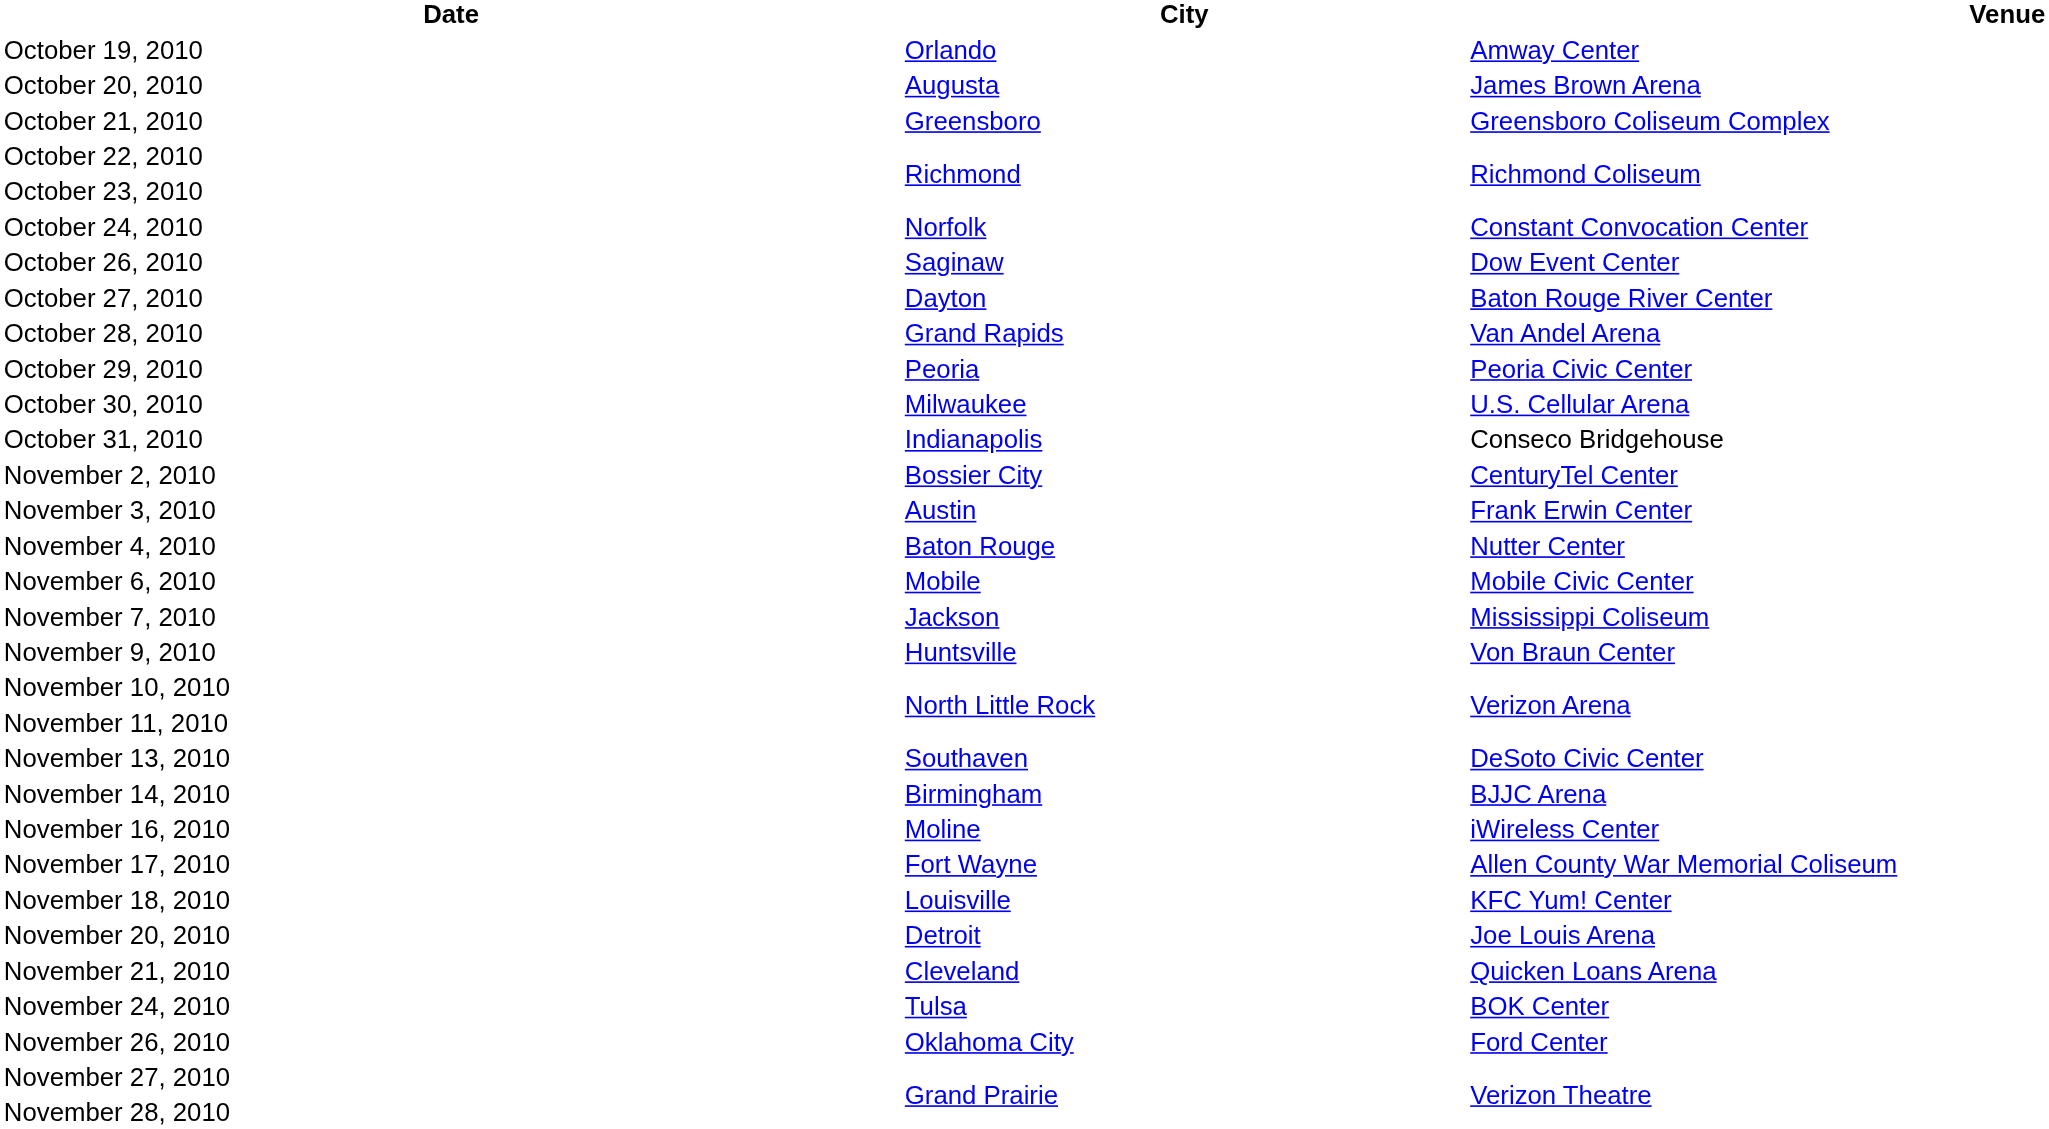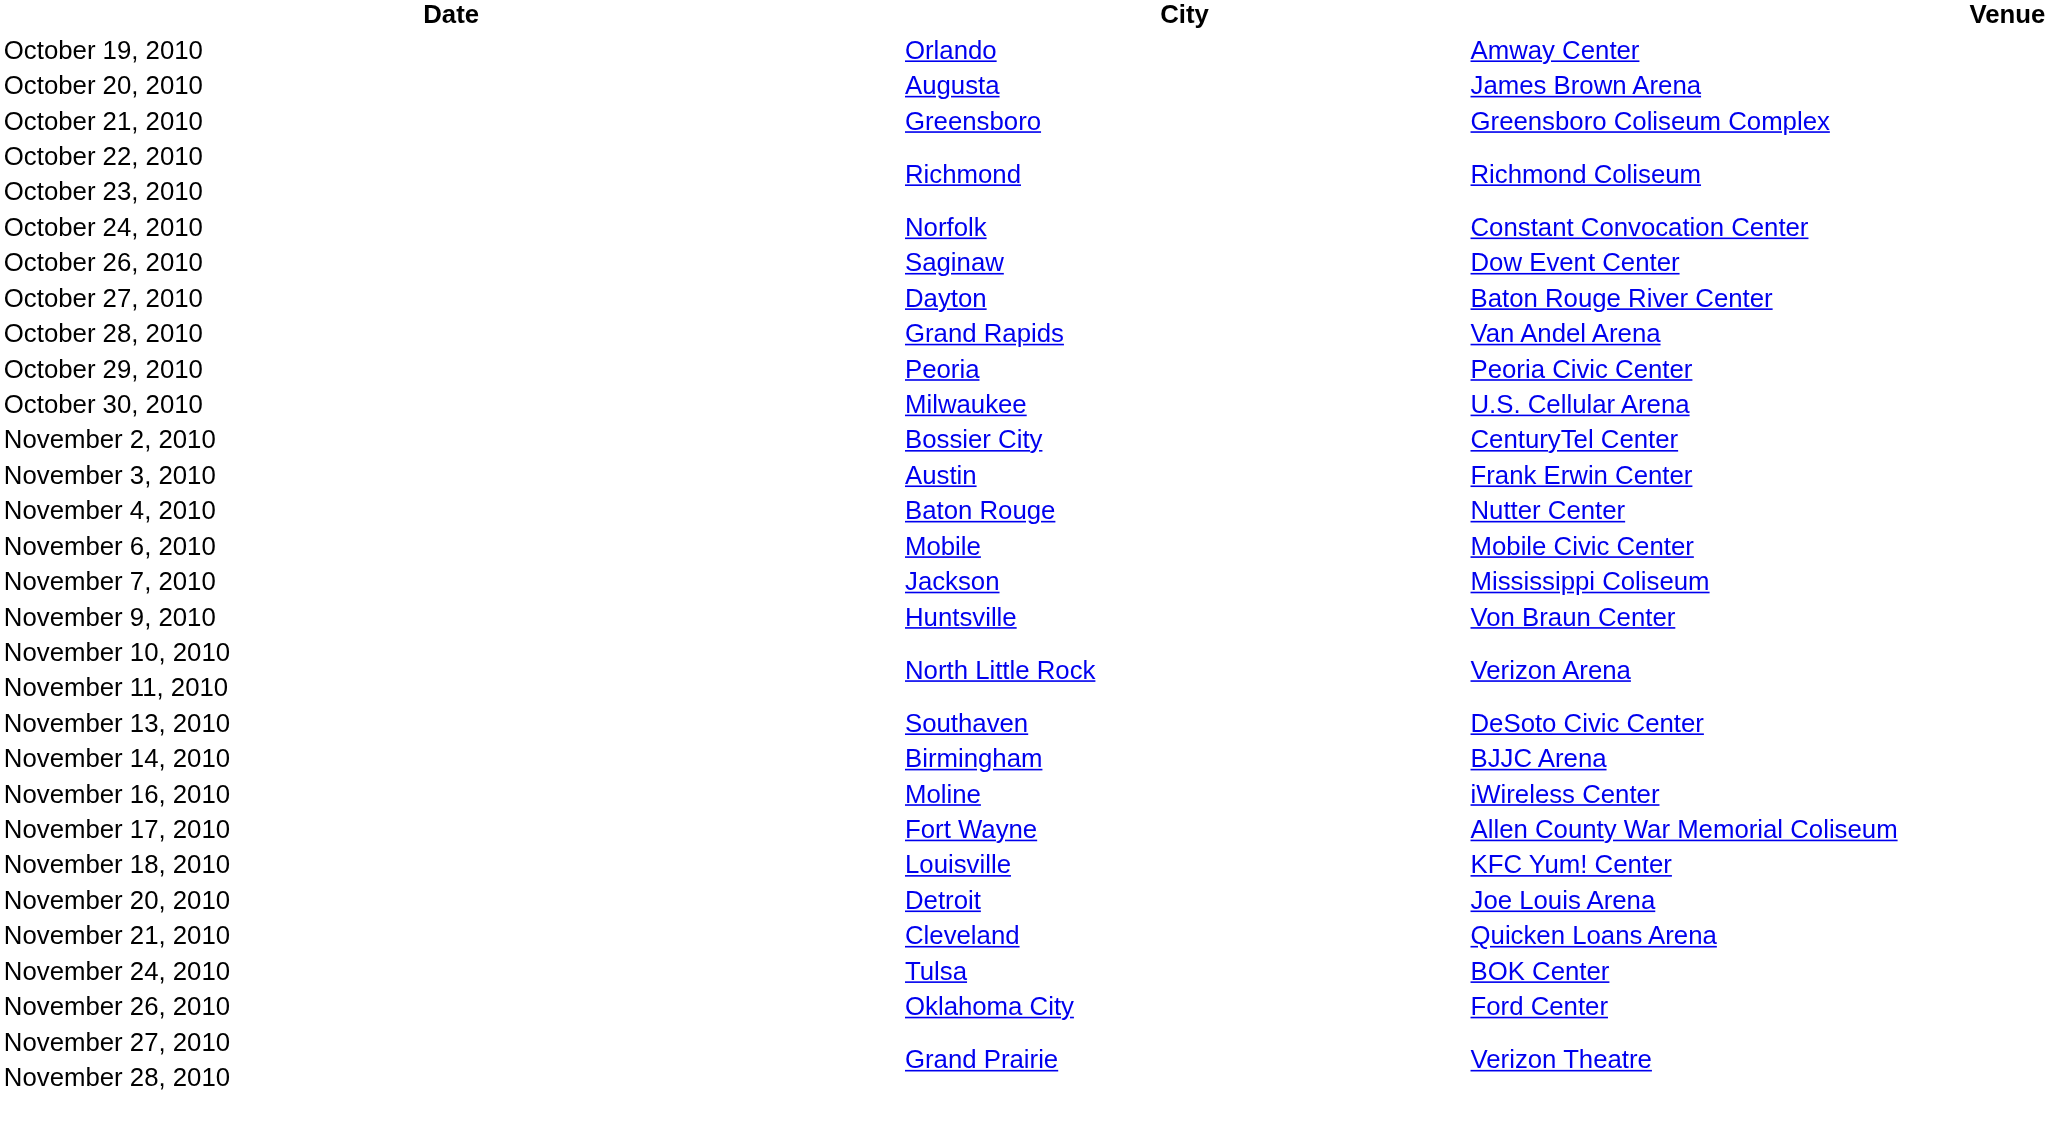- row: October 31, 2010 | Indianapolis | Conseco Bridgehouse
